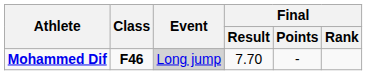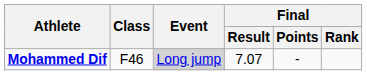Mohammed Dif | Class: bold -> normal
Mohammed Dif | Final / Result: 7.70 -> 7.07
